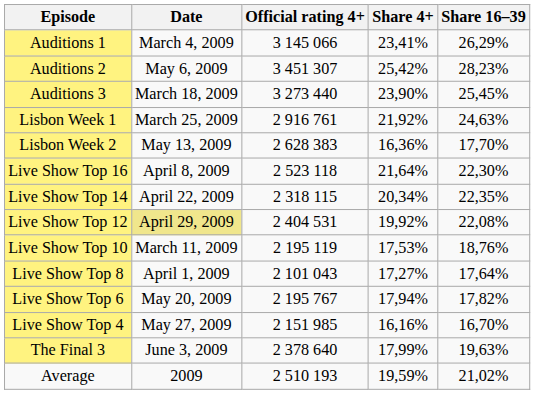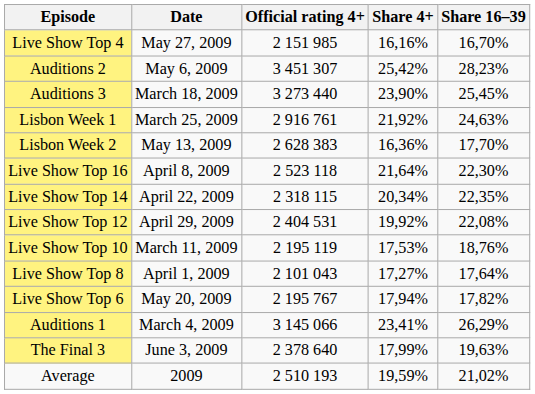rows swapped: Auditions 1 <-> Live Show Top 4
Live Show Top 12 | Date: khaki background -> no background
